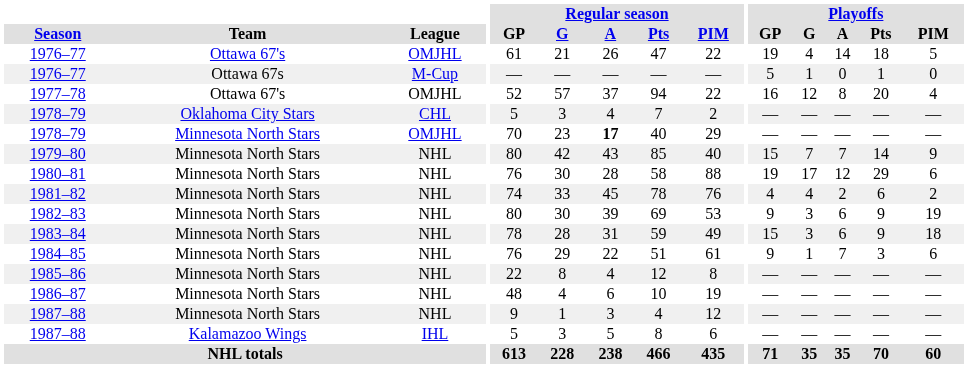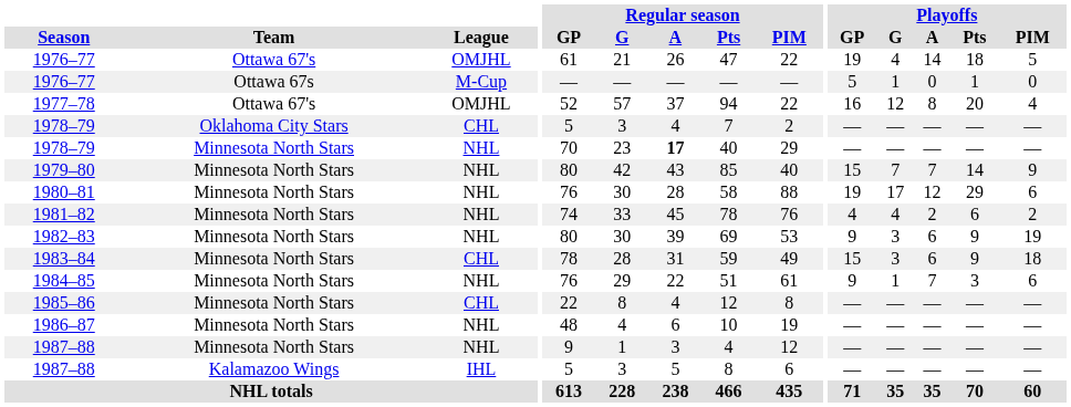1978–79 / Minnesota North Stars | League: OMJHL -> NHL
1983–84 | League: NHL -> CHL
1985–86 | League: NHL -> CHL
